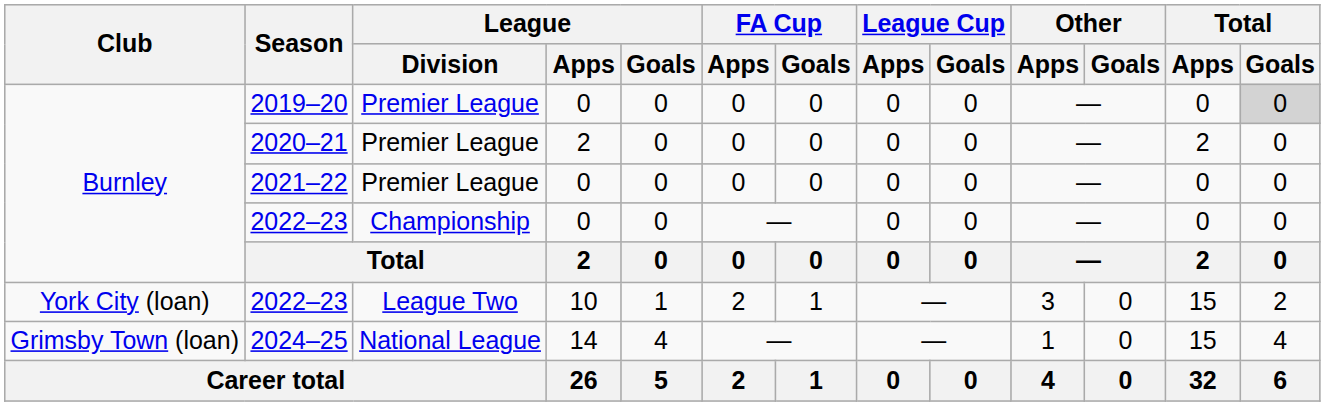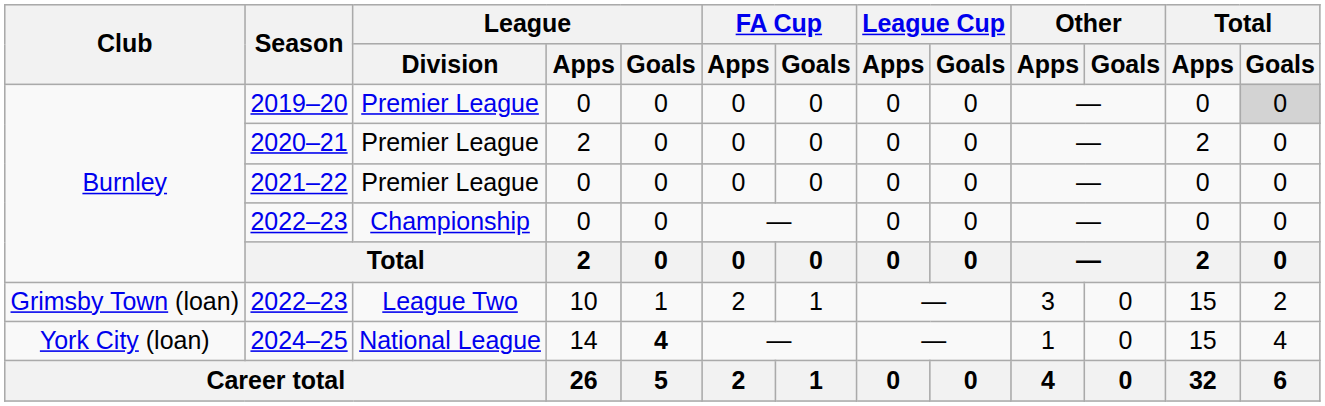2022–23 / League Two | Club: York City (loan) -> Grimsby Town (loan)
2024–25 | Club: Grimsby Town (loan) -> York City (loan)
2024–25 | League / Goals: normal -> bold
